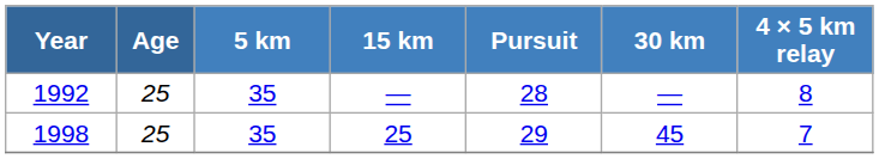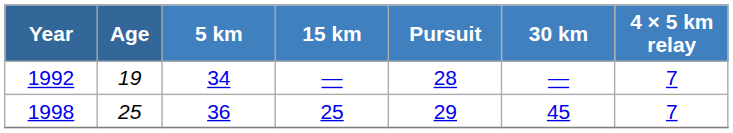1992 | Age: 25 -> 19
1992 | 5 km: 35 -> 34
1992 | 4 × 5 km relay: 8 -> 7
1998 | 5 km: 35 -> 36
